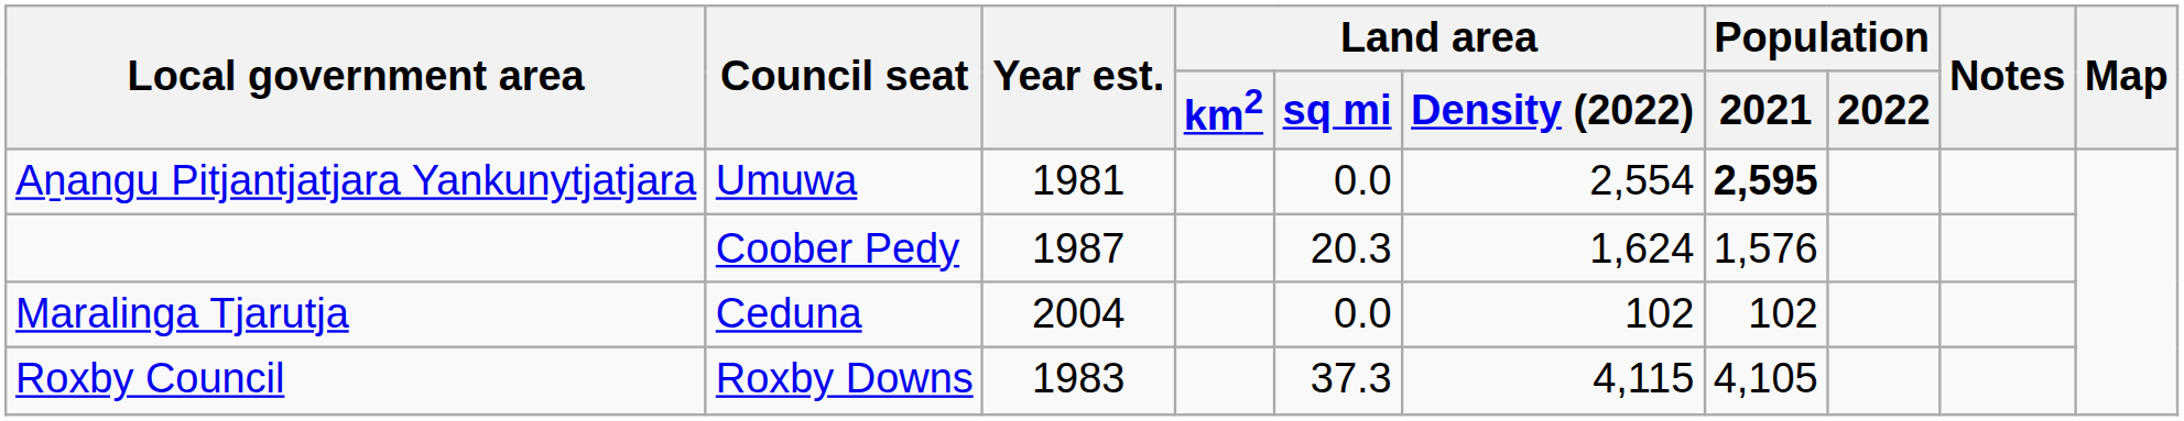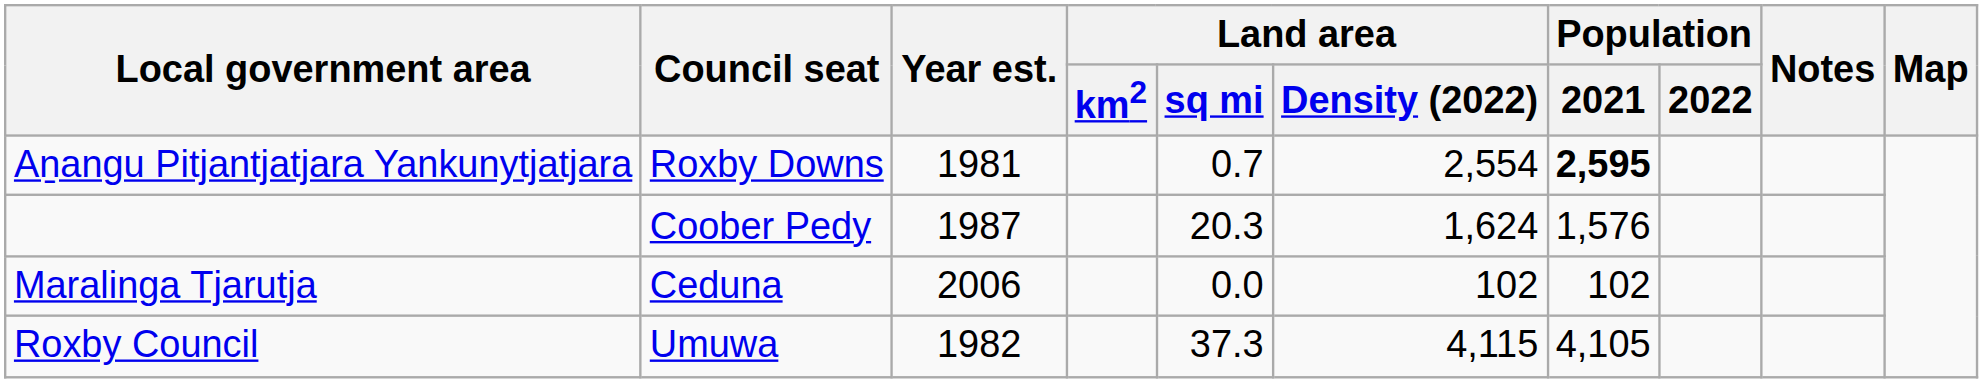Aṉangu Pitjantjatjara Yankunytjatjara | Council seat: Umuwa -> Roxby Downs
Aṉangu Pitjantjatjara Yankunytjatjara | Land area / sq mi: 0.0 -> 0.7
Maralinga Tjarutja | Year est.: 2004 -> 2006
Roxby Council | Council seat: Roxby Downs -> Umuwa
Roxby Council | Year est.: 1983 -> 1982
